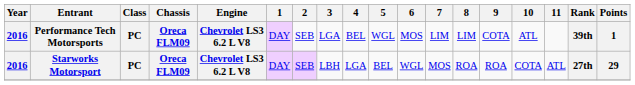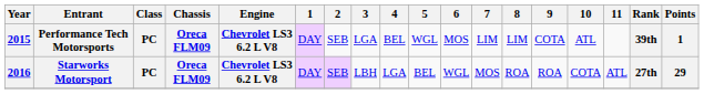Performance Tech Motorsports | Year: 2016 -> 2015
